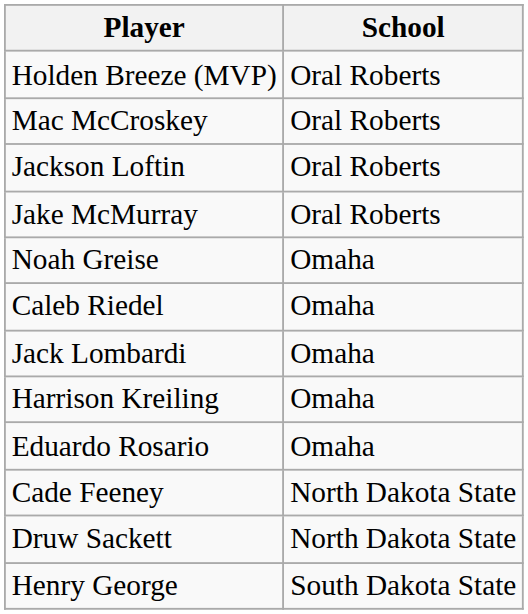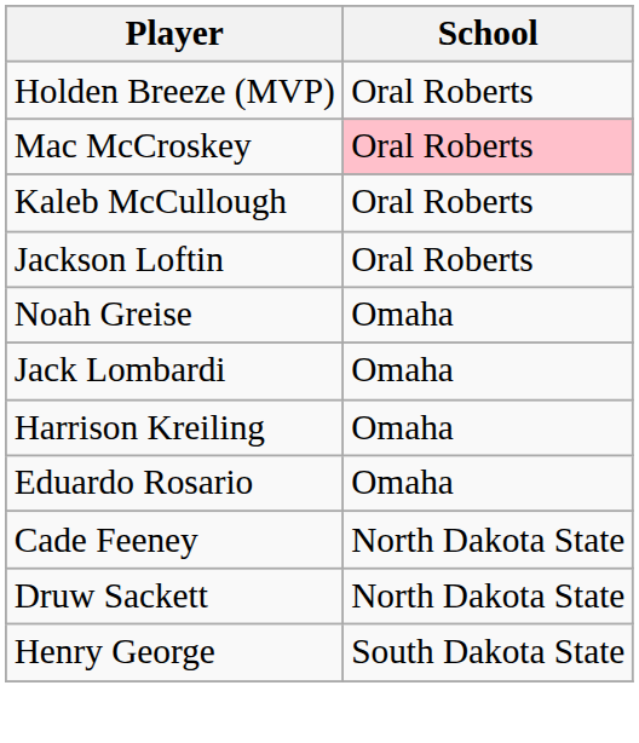Mac McCroskey | School: no background -> pink background
+ row: Kaleb McCullough | Oral Roberts
- row: Jake McMurray | Oral Roberts
- row: Caleb Riedel | Omaha
